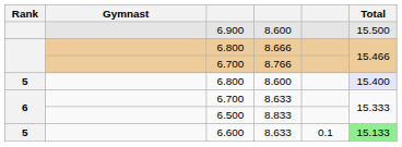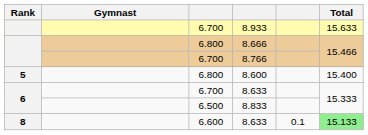+ row: 6.700 | 8.933 | 15.633
- row: 6.900 | 8.600 | 15.500
6.800 / 8.600 | Total: lavender background -> no background
6.600 / 8.633 | Rank: 5 -> 8
